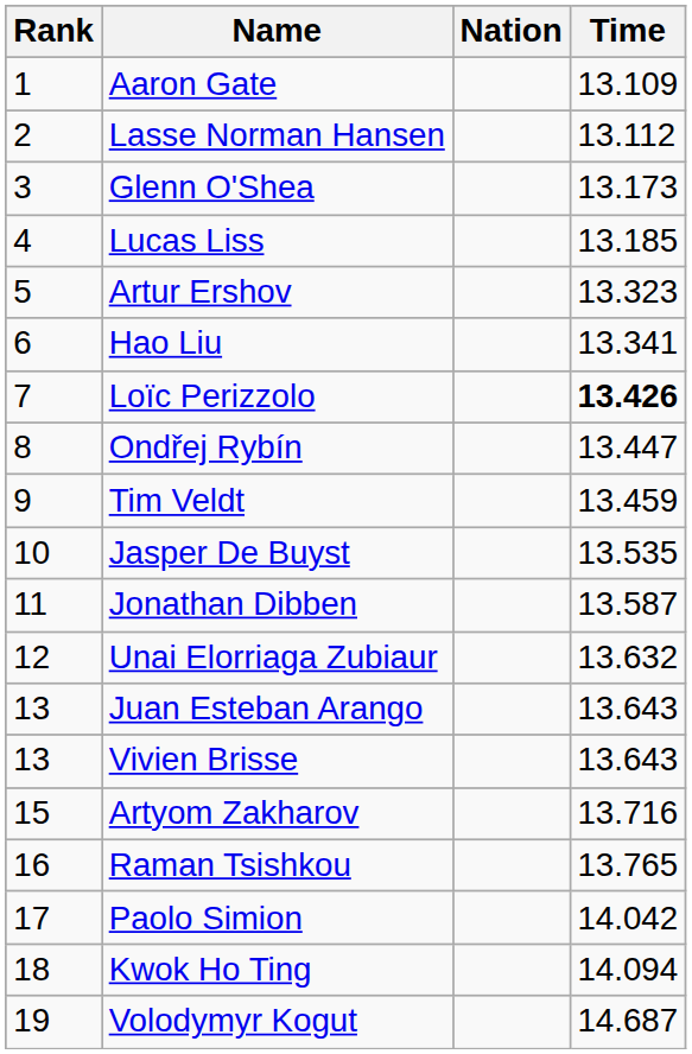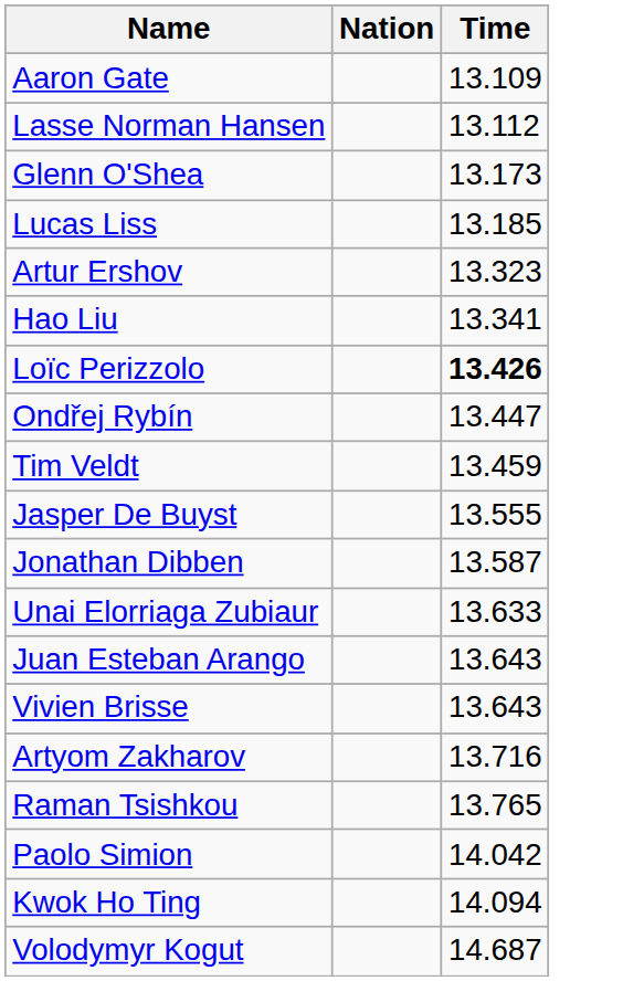- column: Rank | 1 | 2 | 3 | 4 | 5 | 6 | 7 | 8 | 9 | 10 | 11 | 12 | 13 | 13 | 15 | 16 | 17 | 18 | 19
Jasper De Buyst | Time: 13.535 -> 13.555
Unai Elorriaga Zubiaur | Time: 13.632 -> 13.633
